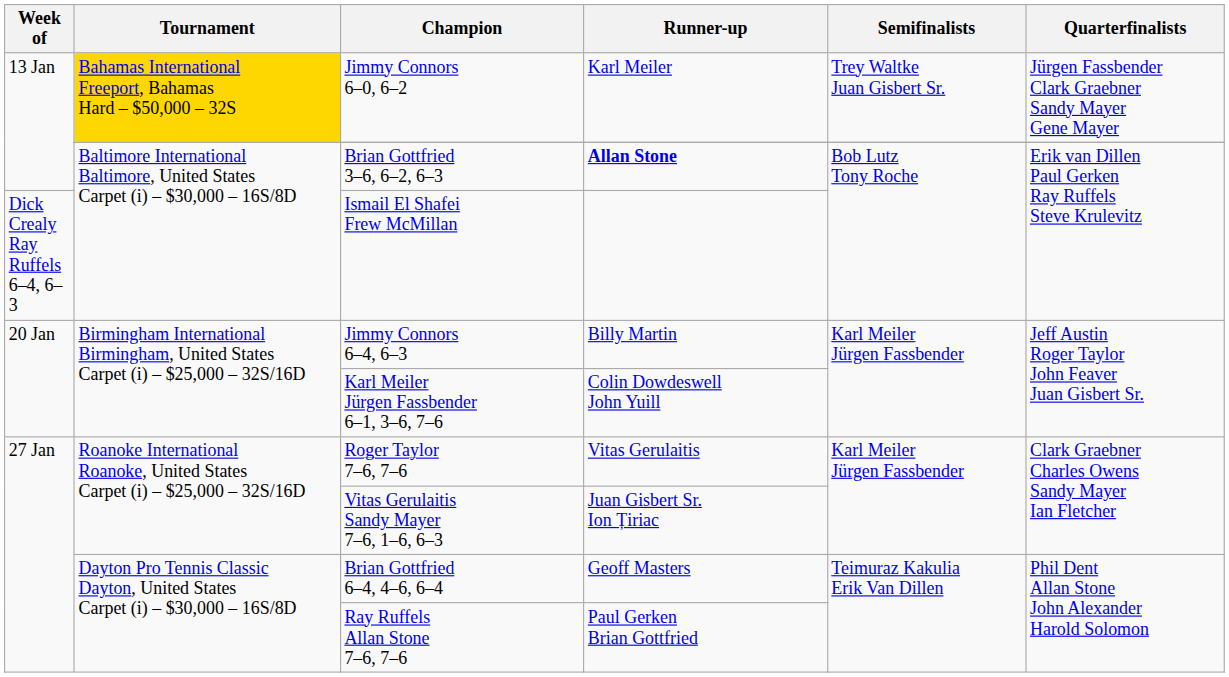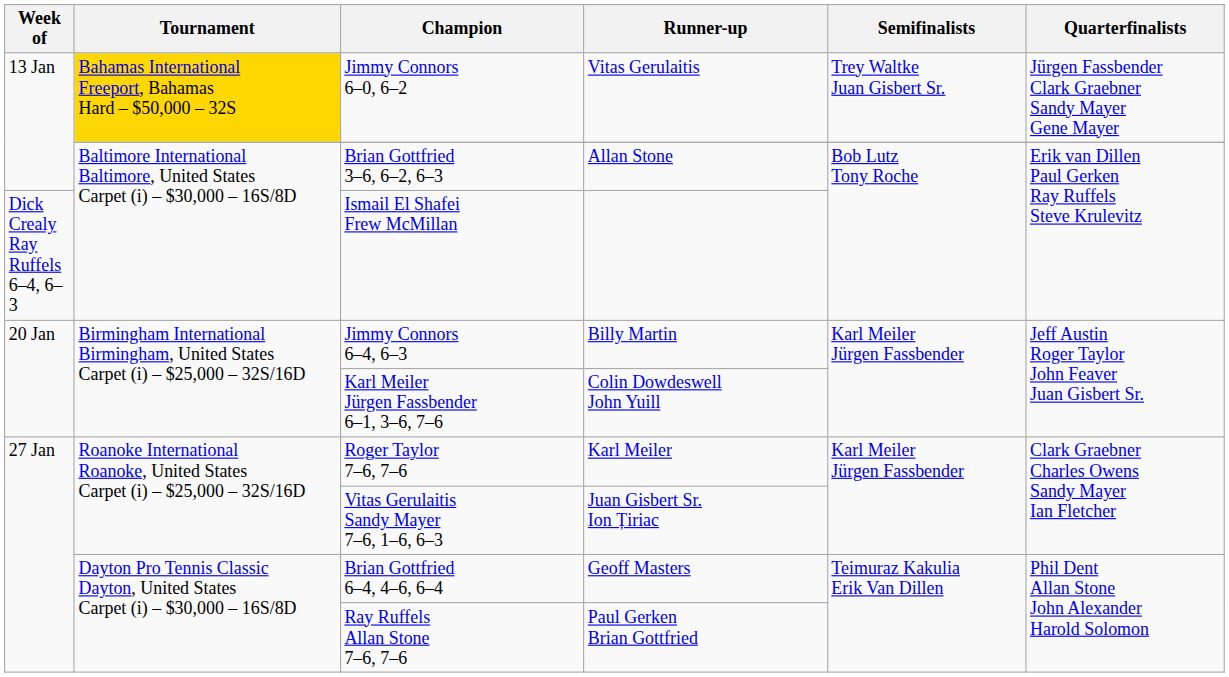Jimmy Connors 6–0, 6–2 | Runner-up: Karl Meiler -> Vitas Gerulaitis
Brian Gottfried 3–6, 6–2, 6–3 | Runner-up: bold -> normal
Roger Taylor 7–6, 7–6 | Runner-up: Vitas Gerulaitis -> Karl Meiler
